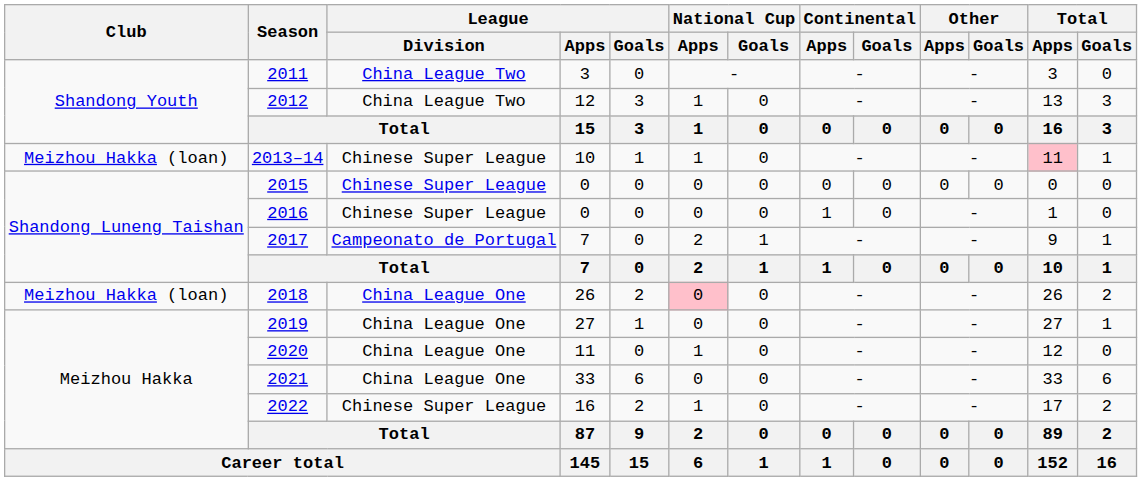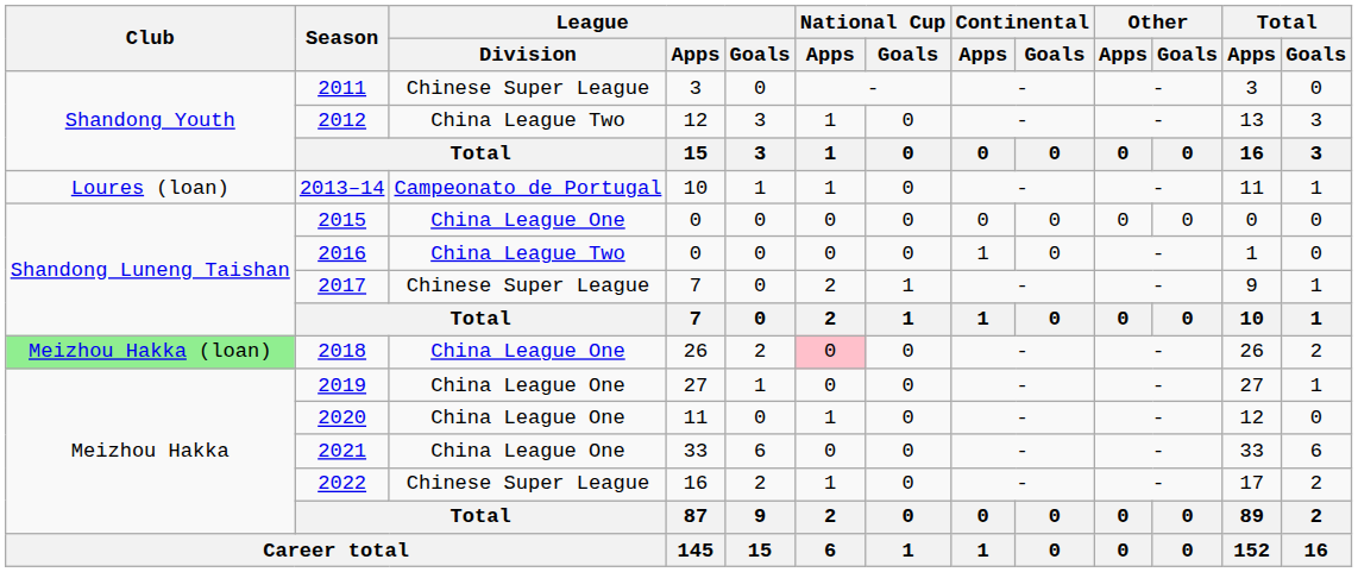2011 | League / Division: China League Two -> Chinese Super League
2013–14 | Club: Meizhou Hakka (loan) -> Loures (loan)
2013–14 | League / Division: Chinese Super League -> Campeonato de Portugal
2013–14 | Total / Apps: pink background -> no background
2015 | League / Division: Chinese Super League -> China League One
2016 | League / Division: Chinese Super League -> China League Two
2017 | League / Division: Campeonato de Portugal -> Chinese Super League
2018 | Club: no background -> lightgreen background
